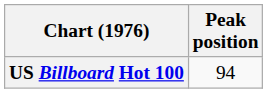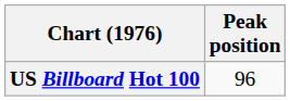US Billboard Hot 100 | Peak position: 94 -> 96
